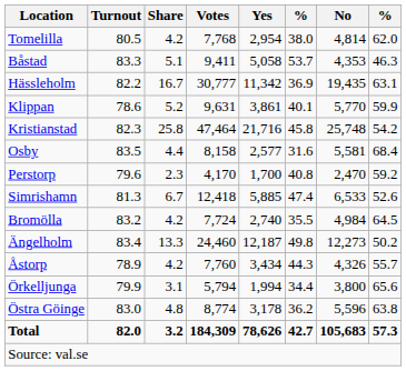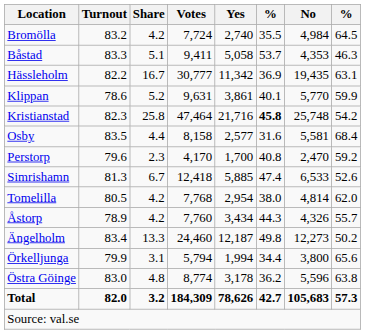rows swapped: Bromölla <-> Tomelilla
Kristianstad | column 6: normal -> bold
rows swapped: Åstorp <-> Ängelholm
